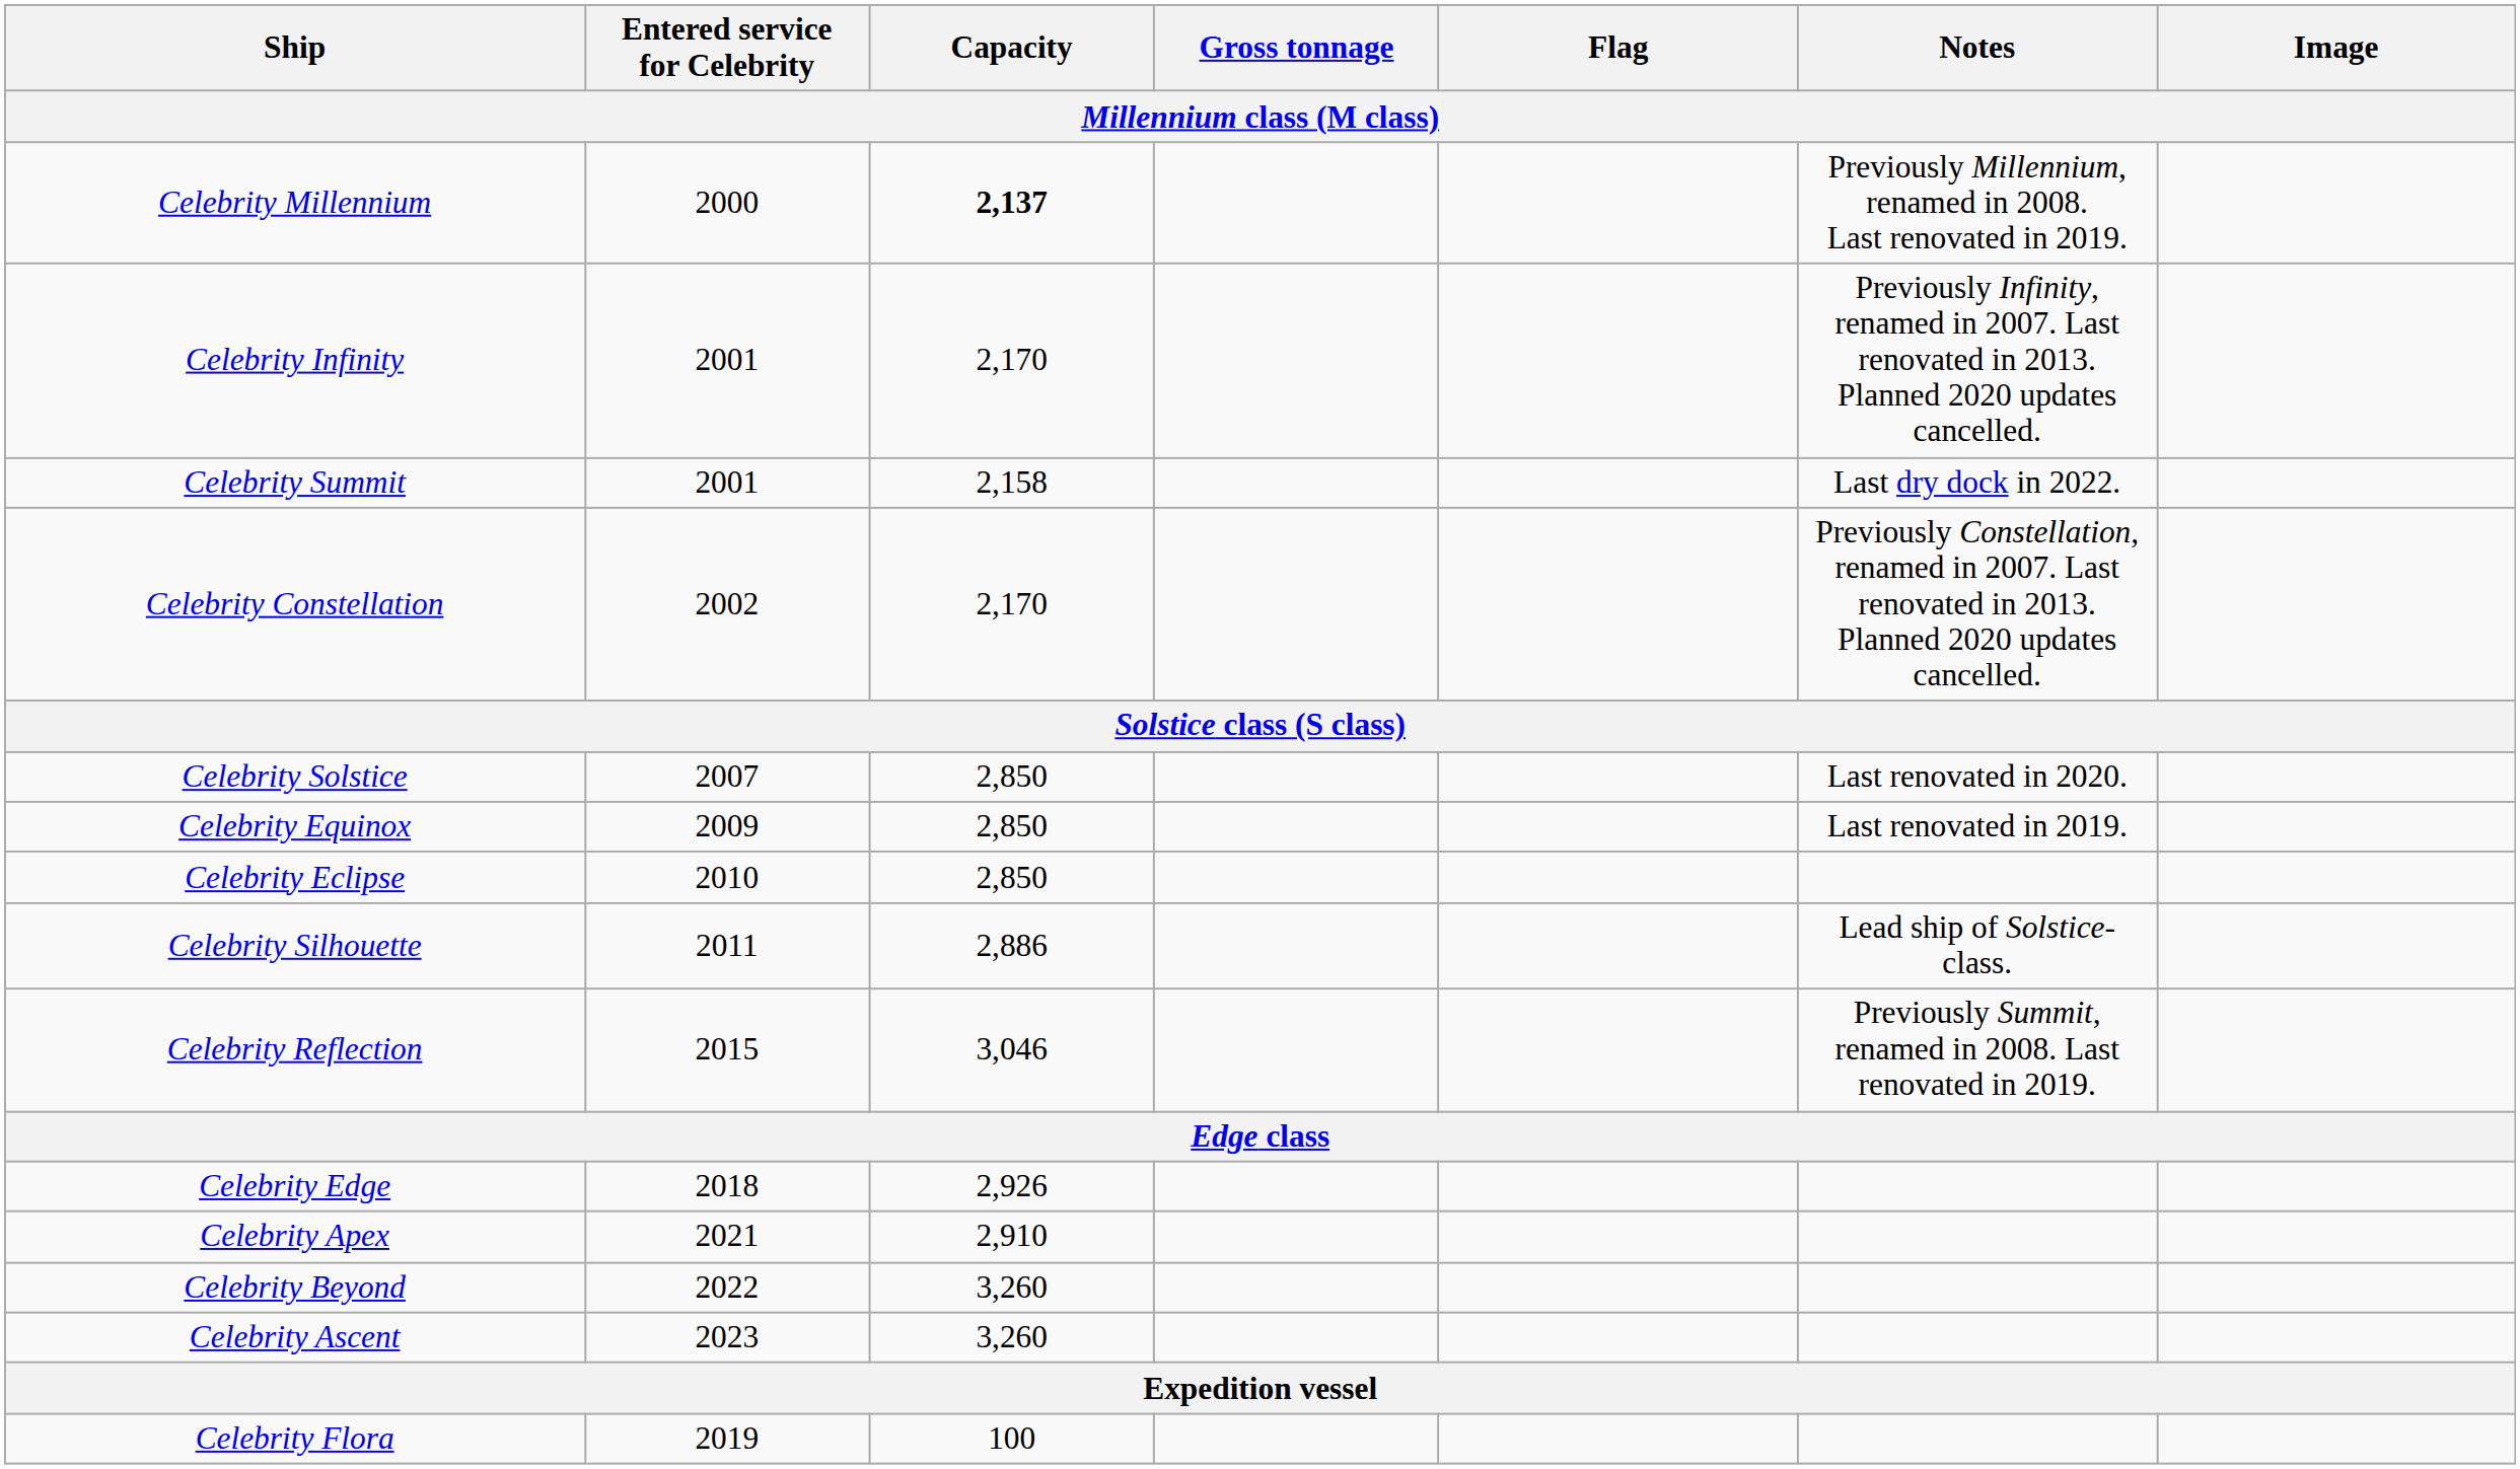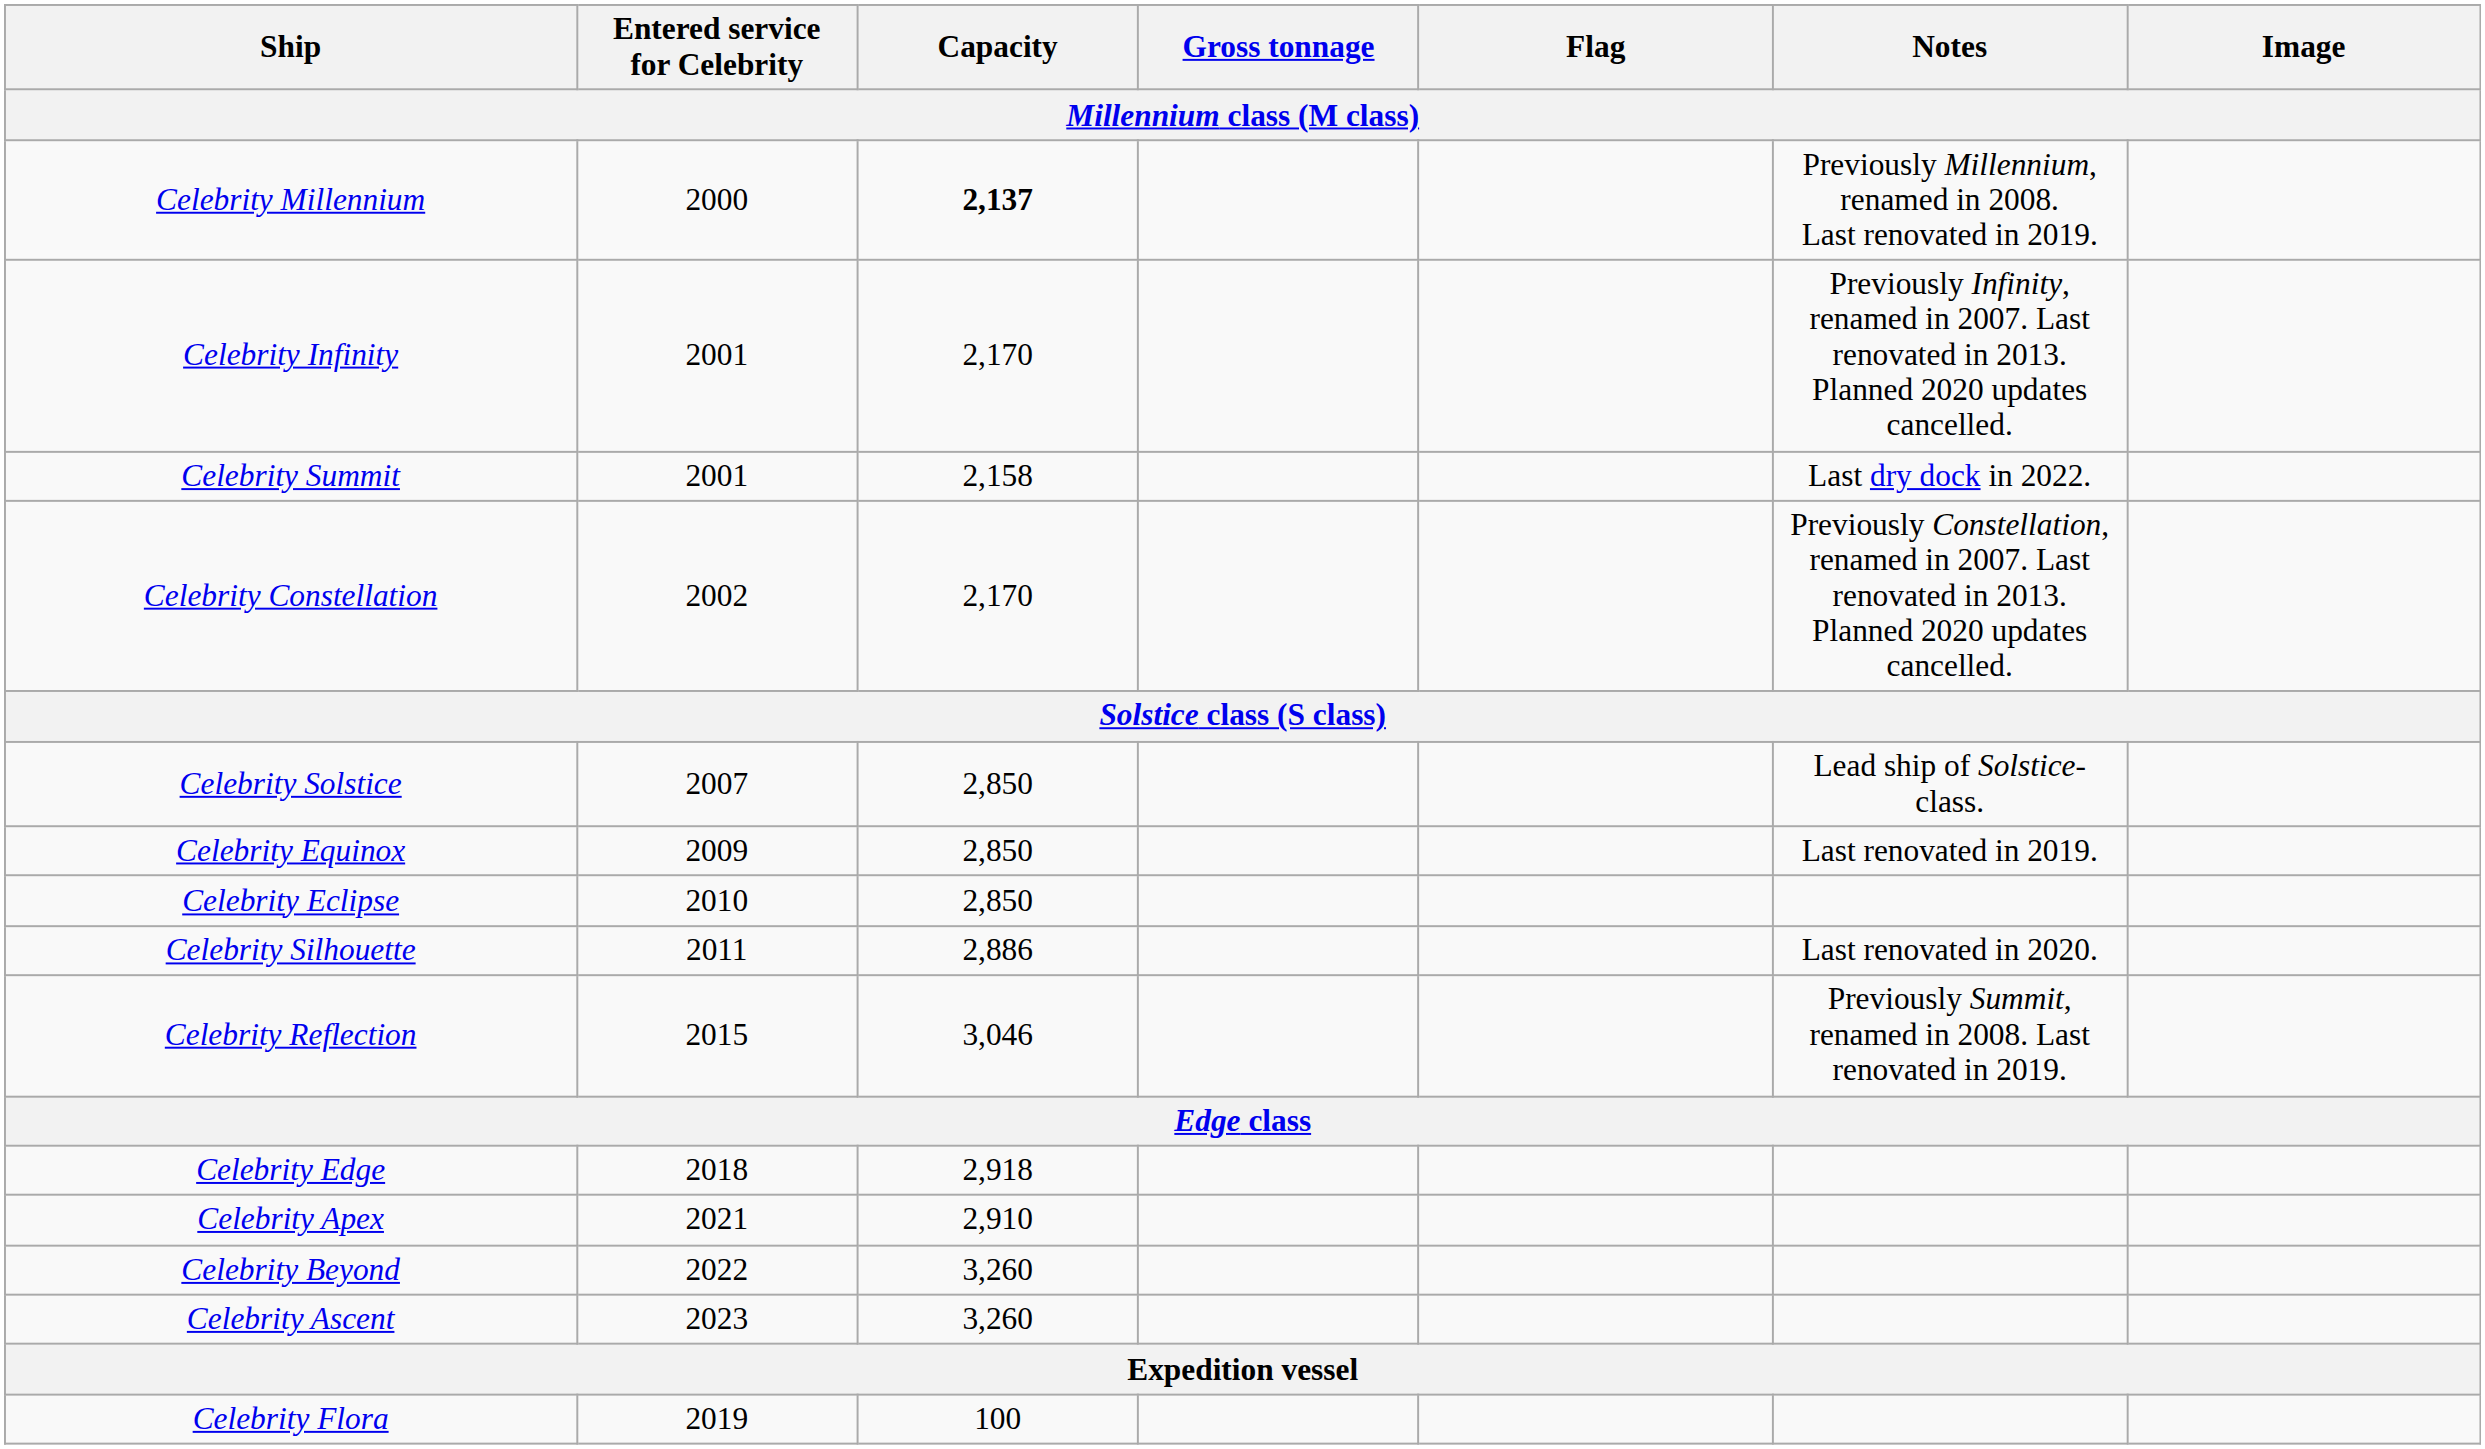Celebrity Solstice | Notes: Last renovated in 2020. -> Lead ship of Solstice-class.
Celebrity Silhouette | Notes: Lead ship of Solstice-class. -> Last renovated in 2020.
Celebrity Edge | Capacity: 2,926 -> 2,918
